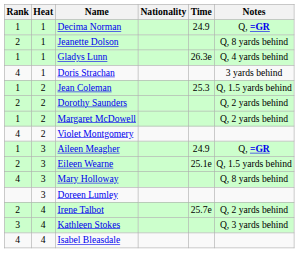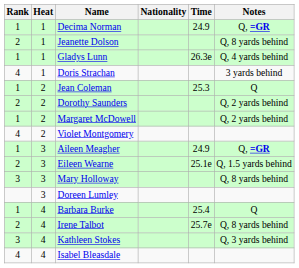Jean Coleman | Notes: Q, 1.5 yards behind -> Q
Mary Holloway | Rank: 4 -> 3
+ row: 1 | 4 | Barbara Burke | 25.4 | Q
Irene Talbot | Notes: Q, 2 yards behind -> Q, 8 yards behind
